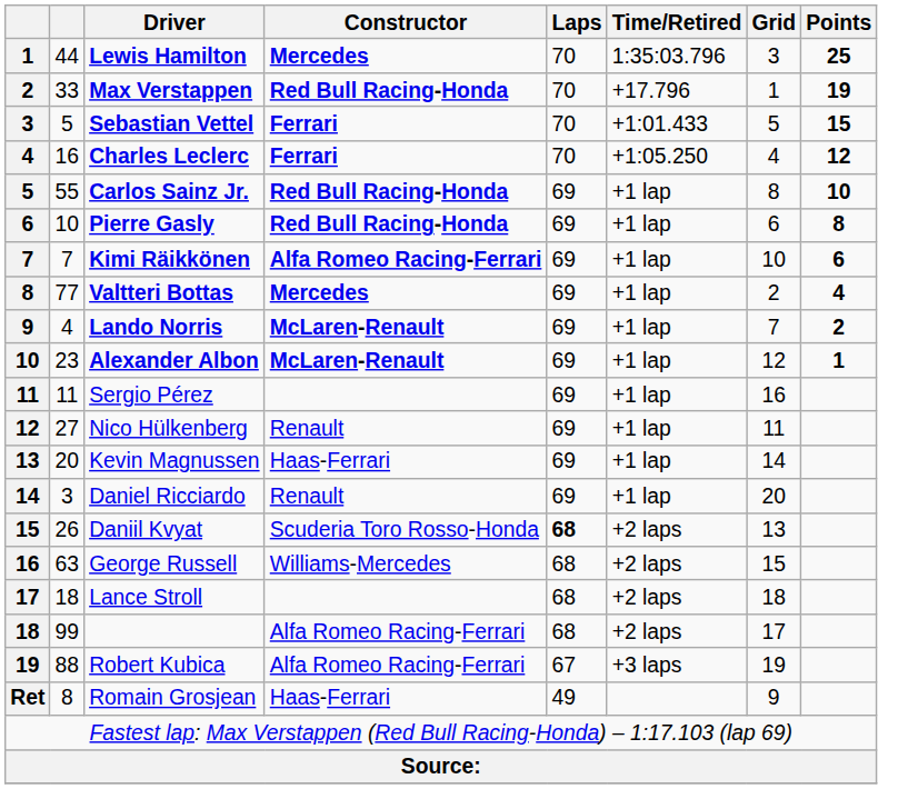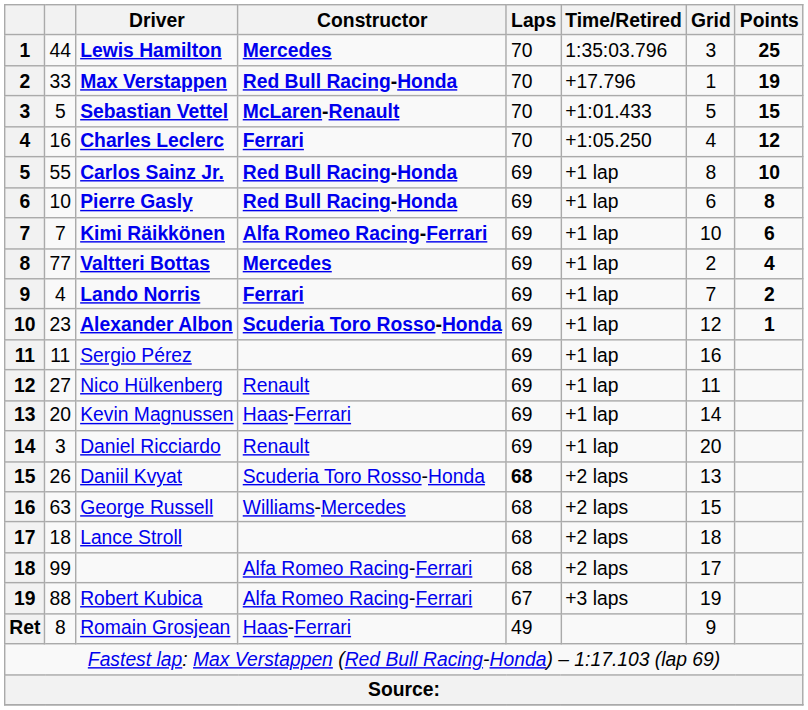Sebastian Vettel | Constructor: Ferrari -> McLaren-Renault
Lando Norris | Constructor: McLaren-Renault -> Ferrari
Alexander Albon | Constructor: McLaren-Renault -> Scuderia Toro Rosso-Honda
